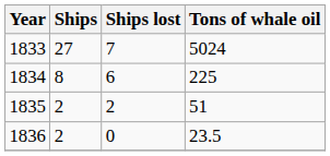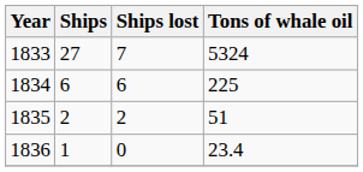1833 | Tons of whale oil: 5024 -> 5324
1834 | Ships: 8 -> 6
1836 | Ships: 2 -> 1
1836 | Tons of whale oil: 23.5 -> 23.4
